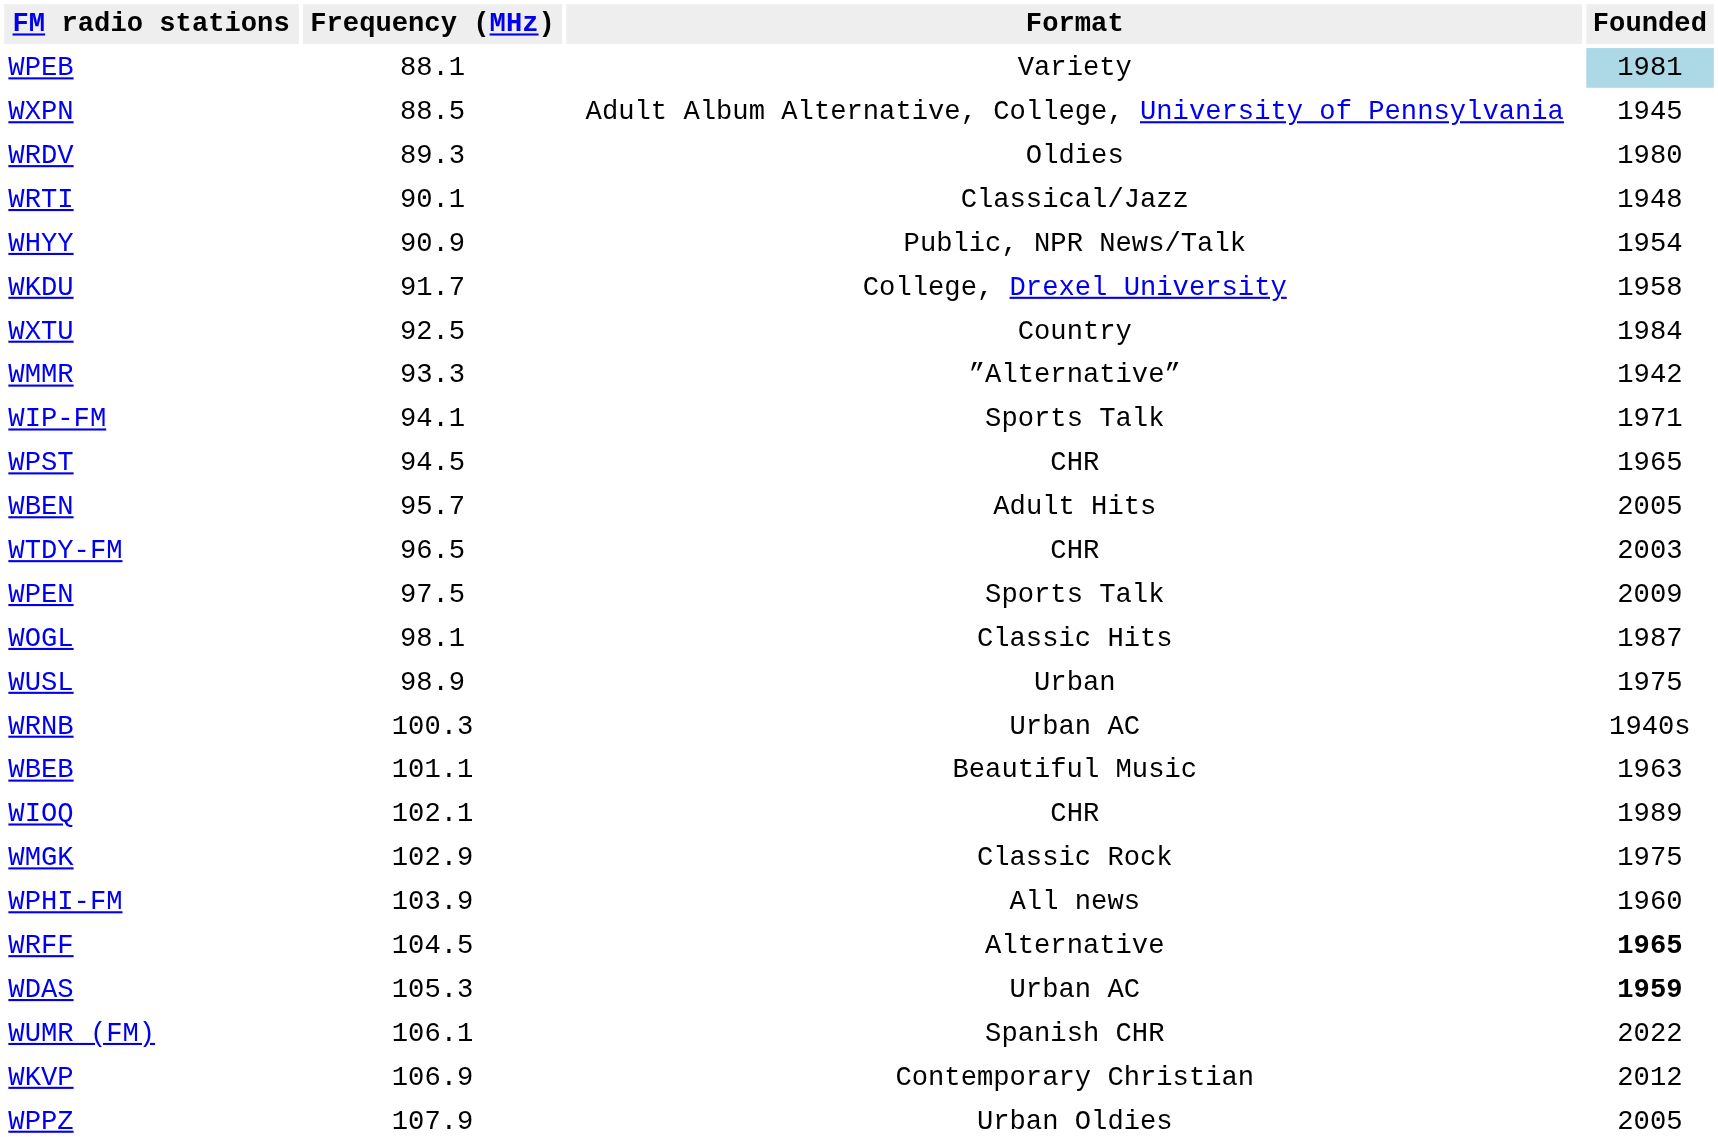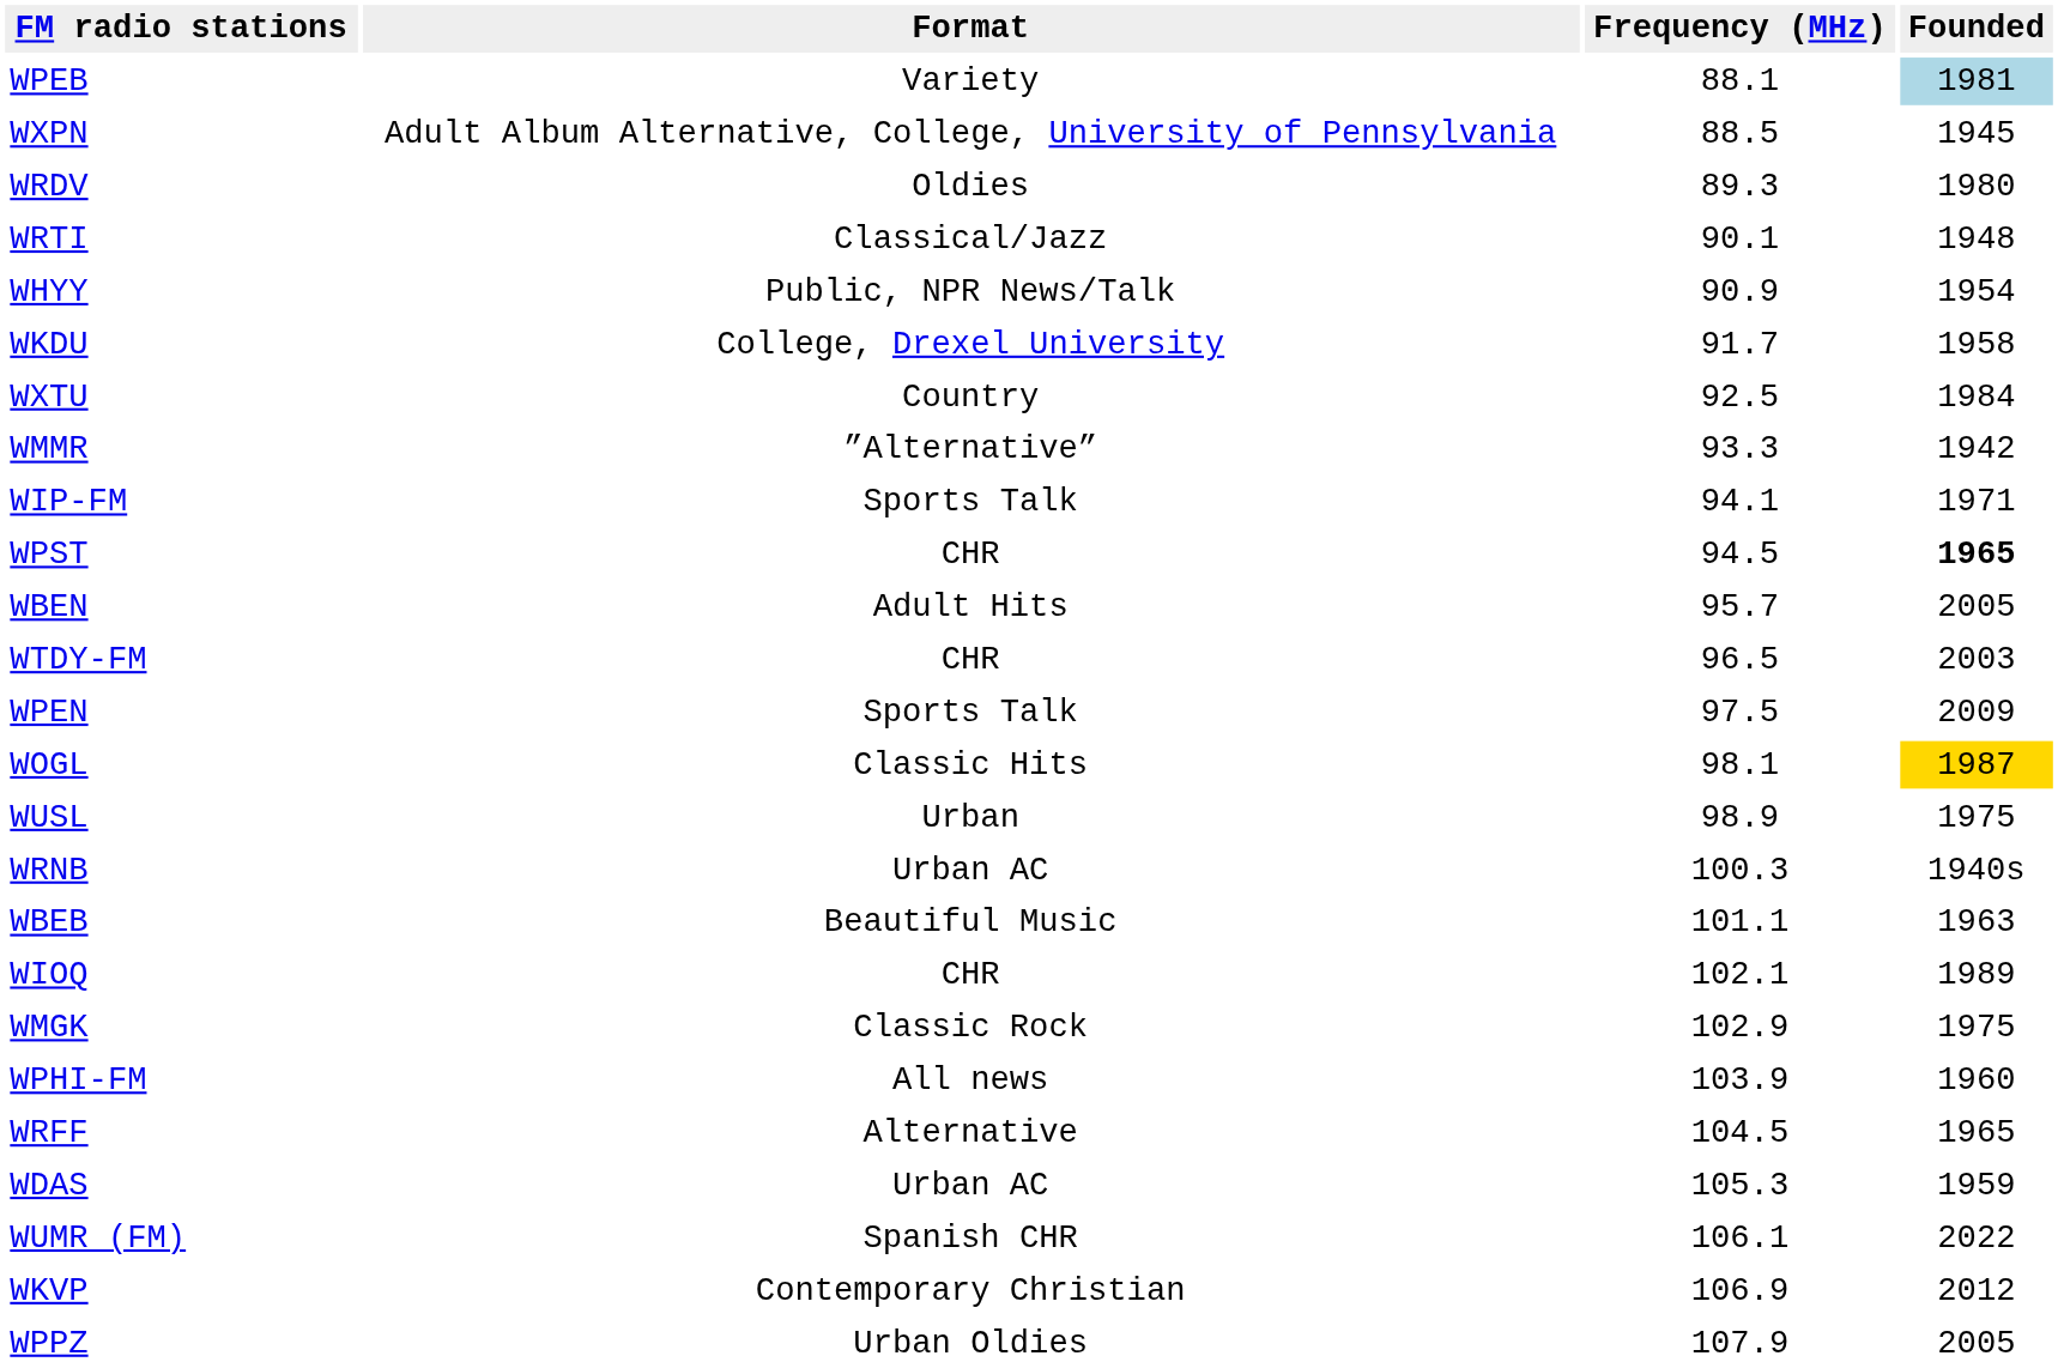columns swapped: Frequency (MHz) <-> Format
WPST | Founded: normal -> bold
WOGL | Founded: no background -> gold background
WRFF | Founded: bold -> normal
WDAS | Founded: bold -> normal
